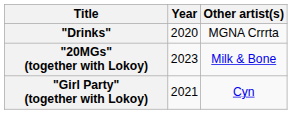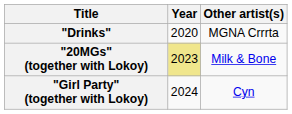"20MGs" (together with Lokoy) | Year: no background -> khaki background
"Girl Party" (together with Lokoy) | Year: 2021 -> 2024
